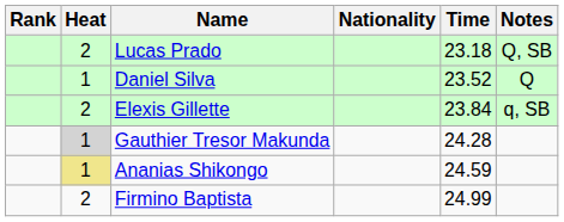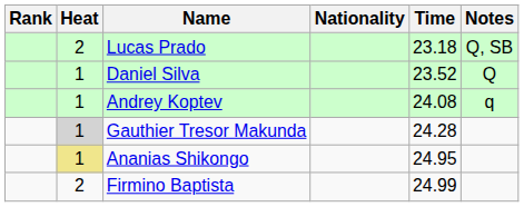- row: 2 | Elexis Gillette | 23.84 | q, SB
+ row: 1 | Andrey Koptev | 24.08 | q
Ananias Shikongo | Time: 24.59 -> 24.95
